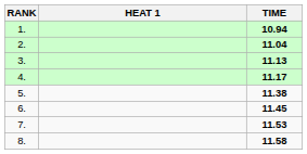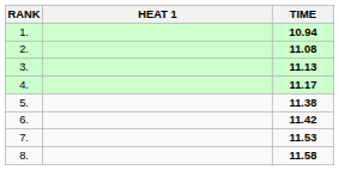2. | TIME: 11.04 -> 11.08
6. | TIME: 11.45 -> 11.42
